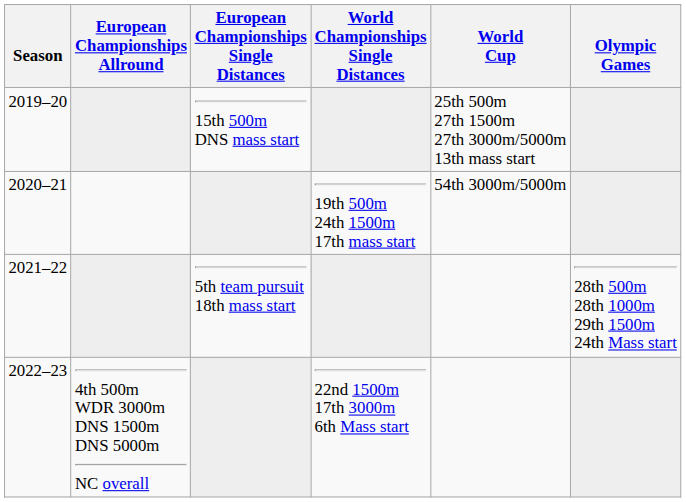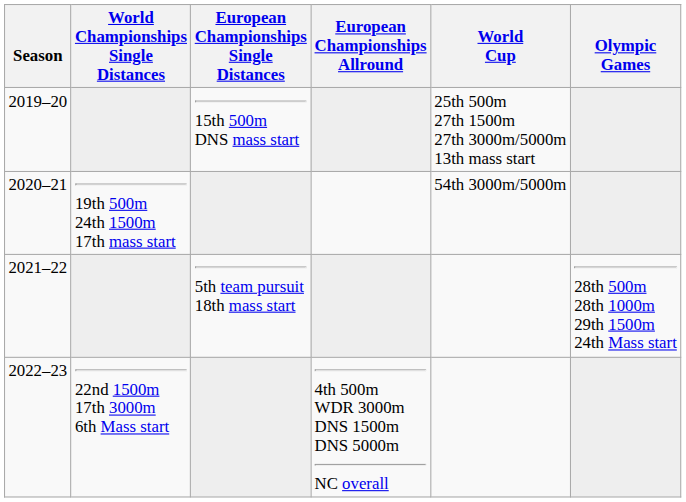columns swapped: European Championships Allround <-> World Championships Single Distances
